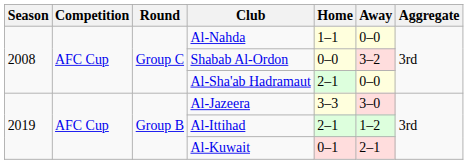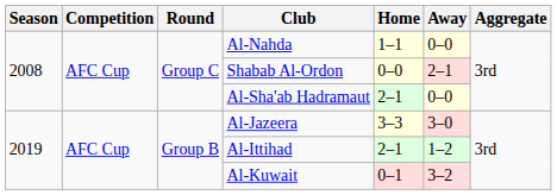Shabab Al-Ordon | Away: 3–2 -> 2–1
Al-Kuwait | Away: 2–1 -> 3–2
